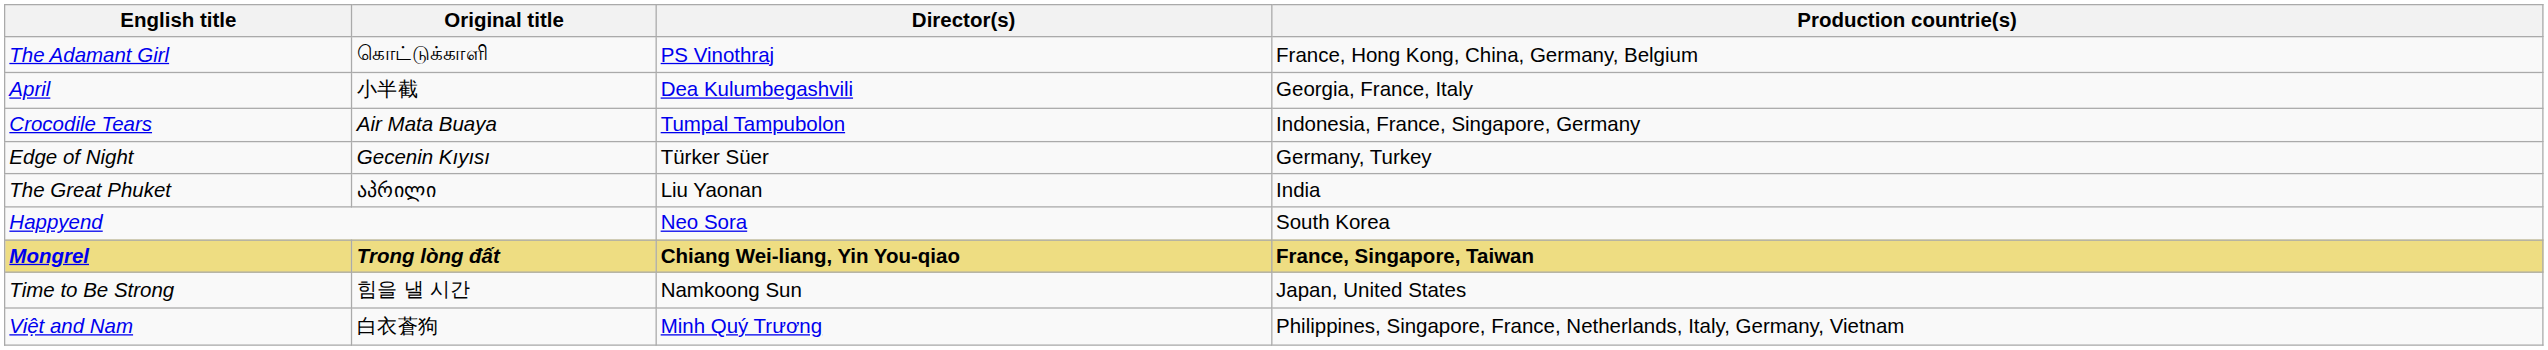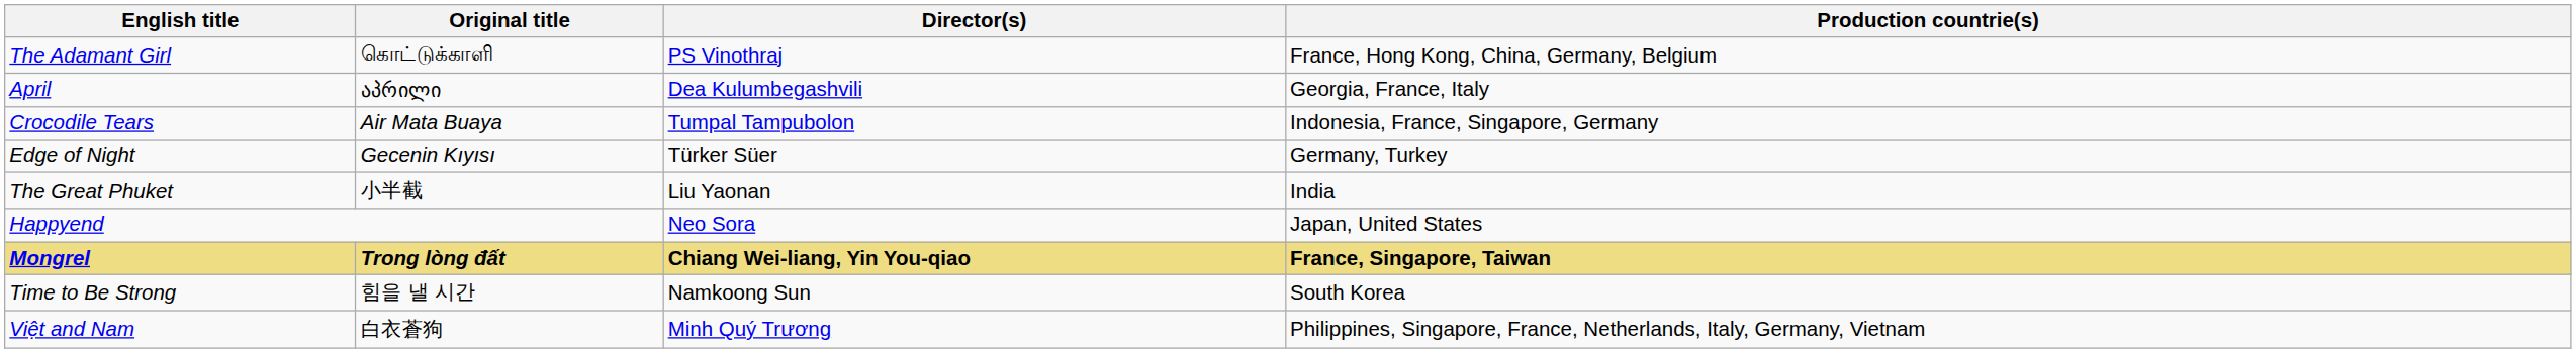April | Original title: 小半截 -> აპრილი
The Great Phuket | Original title: აპრილი -> 小半截
Happyend | Production countrie(s): South Korea -> Japan, United States
Time to Be Strong | Production countrie(s): Japan, United States -> South Korea
